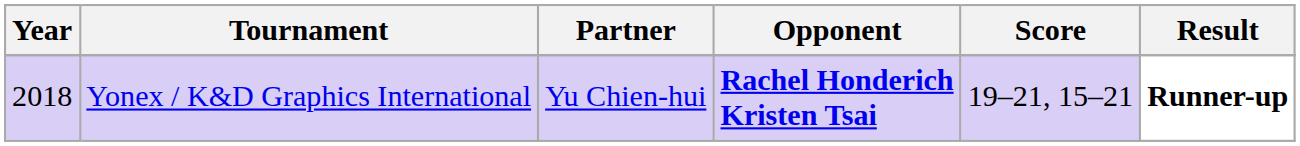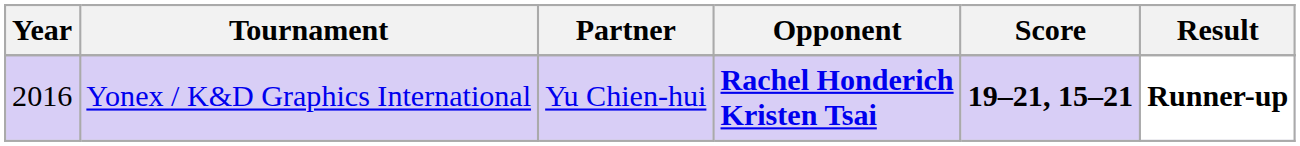Yonex / K&D Graphics International | Year: 2018 -> 2016
Yonex / K&D Graphics International | Score: normal -> bold
